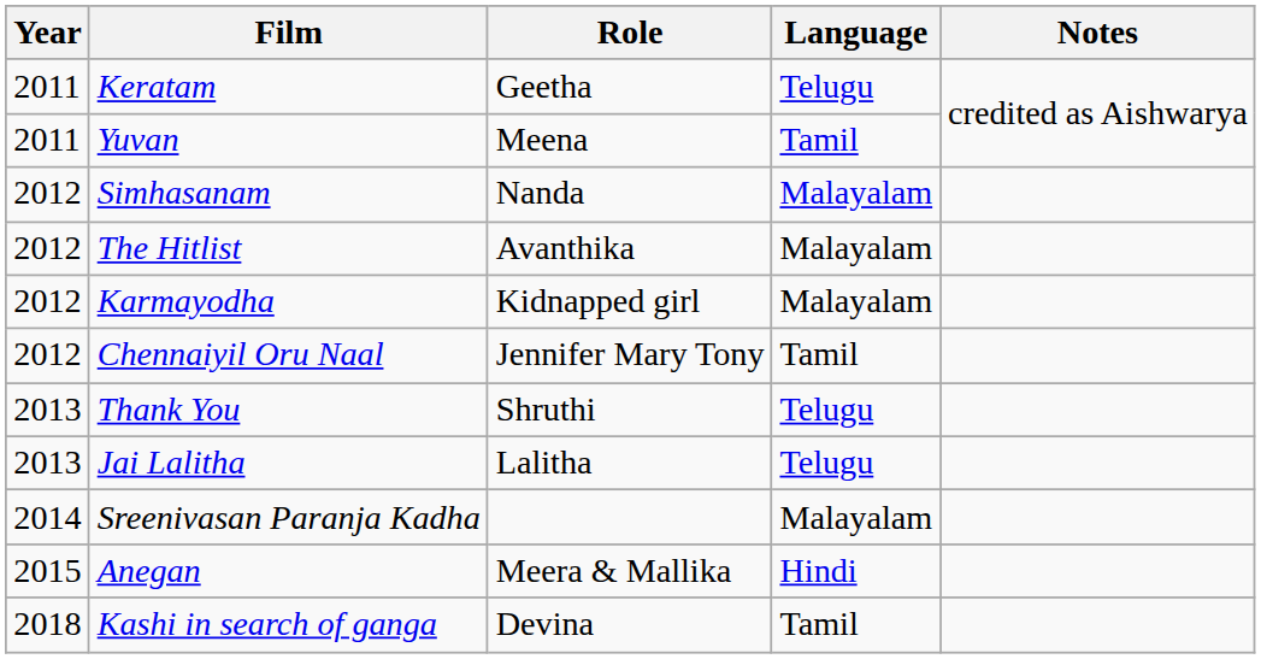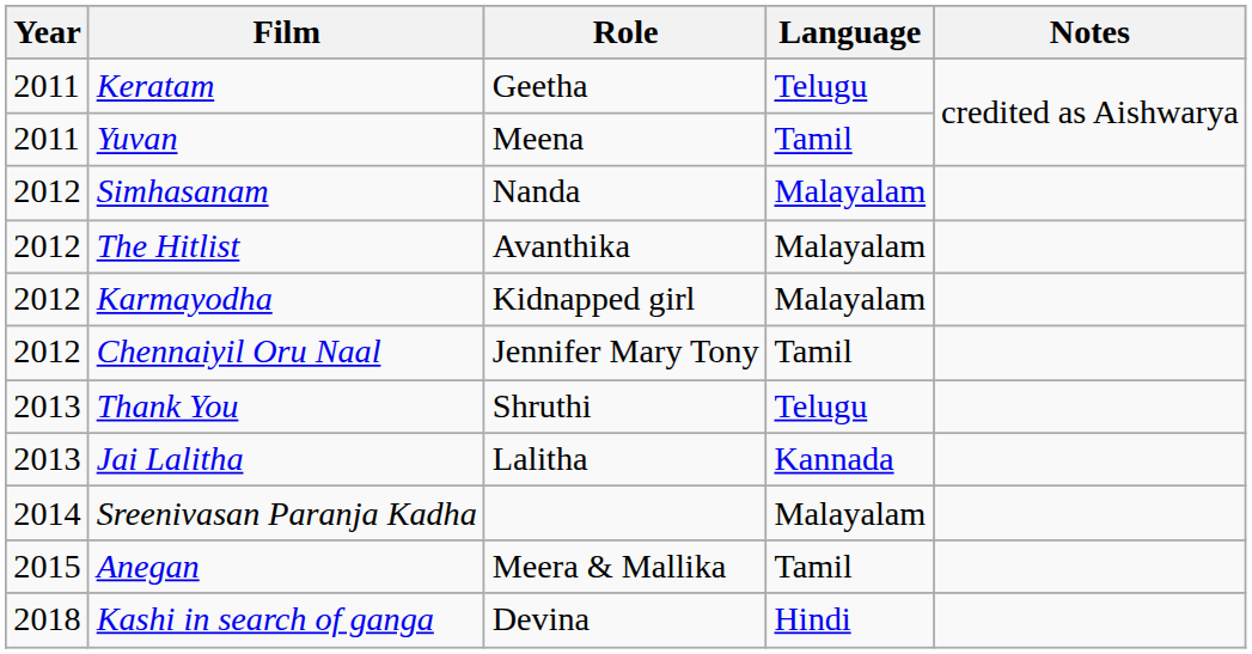Jai Lalitha | Language: Telugu -> Kannada
Anegan | Language: Hindi -> Tamil
Kashi in search of ganga | Language: Tamil -> Hindi
